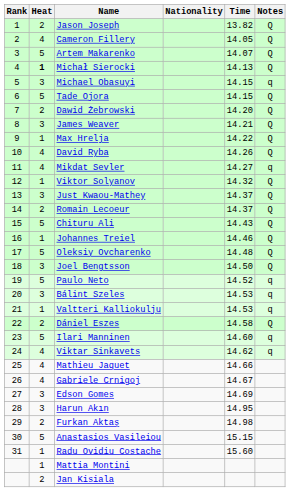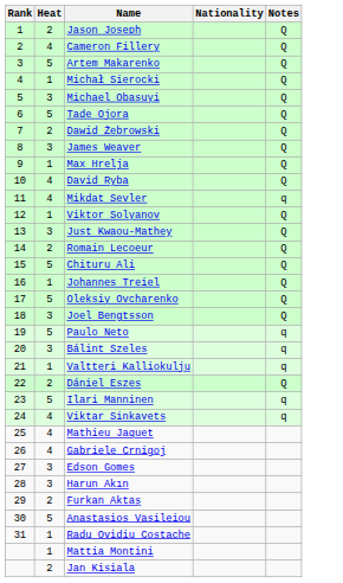- column: Time | 13.82 | 14.05 | 14.07 | 14.13 | 14.15 | 14.15 | 14.20 | 14.21 | 14.22 | 14.26 | 14.27 | 14.32 | 14.37 | 14.37 | 14.43 | 14.46 | 14.48 | 14.50 | 14.52 | 14.53 | 14.53 | 14.58 | 14.60 | 14.62 | 14.66 | 14.67 | 14.69 | 14.95 | 14.98 | 15.15 | 15.60
Michał Sierocki | Heat: bold -> normal
Michael Obasuyi | Notes: q -> Q
